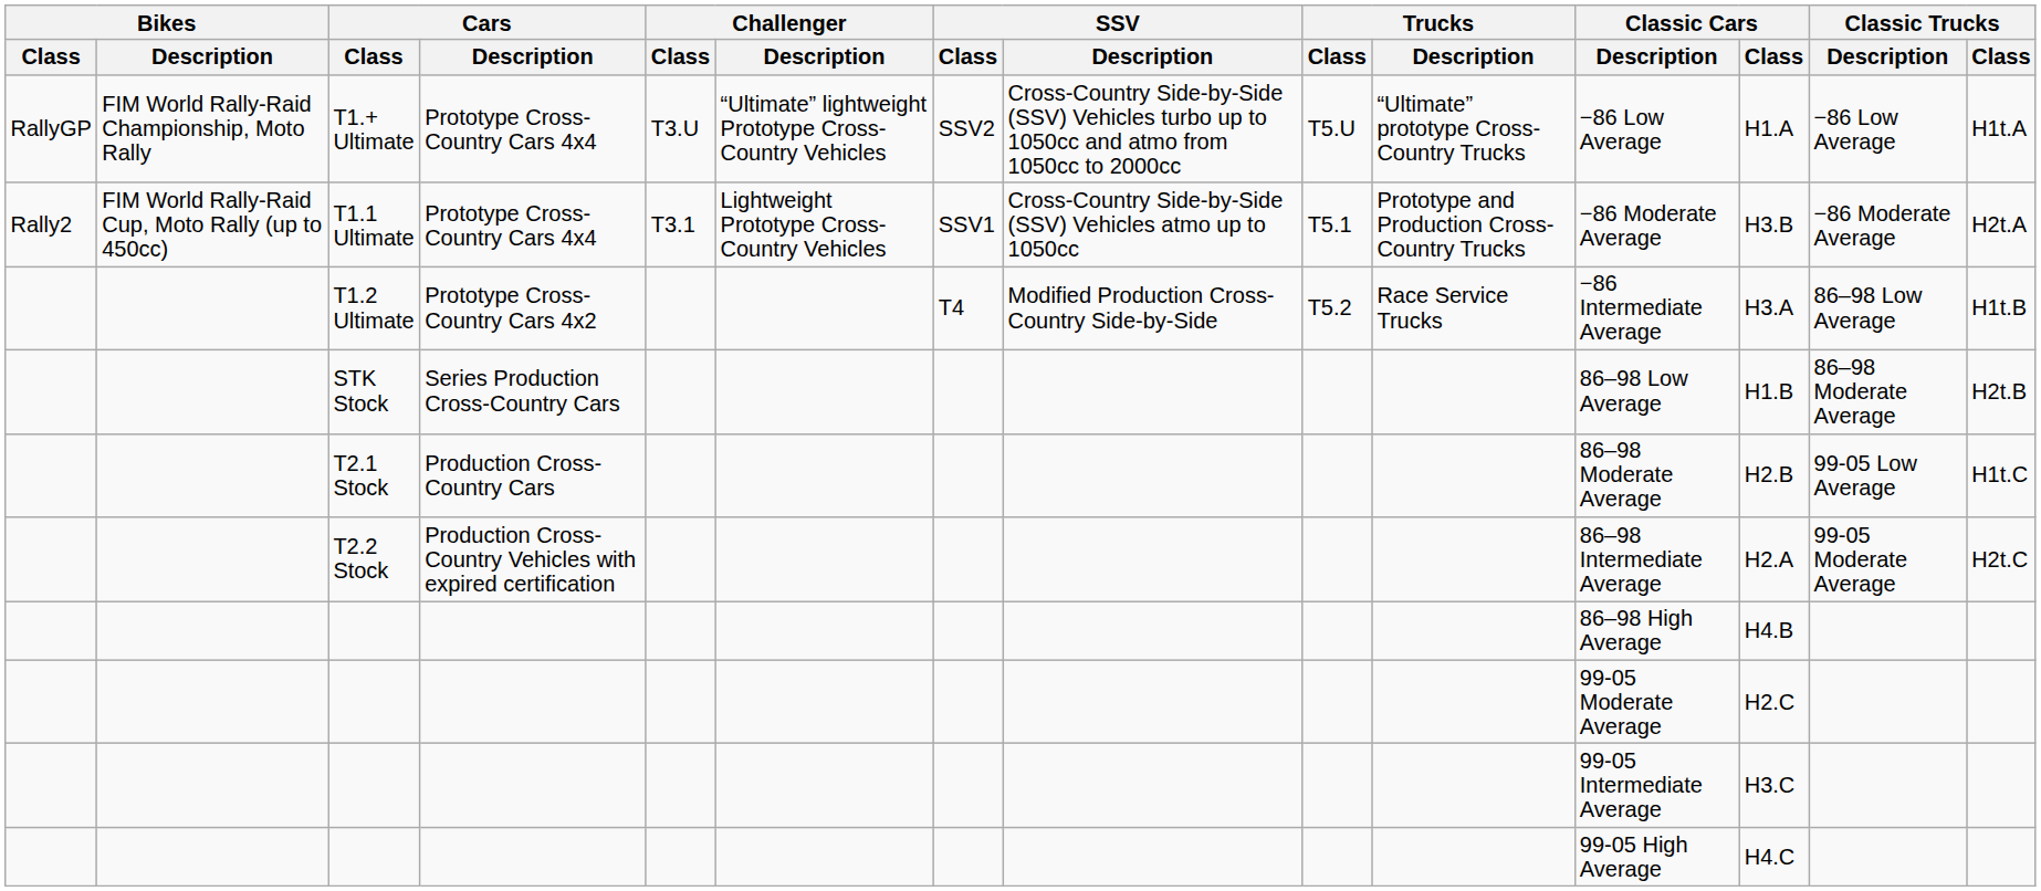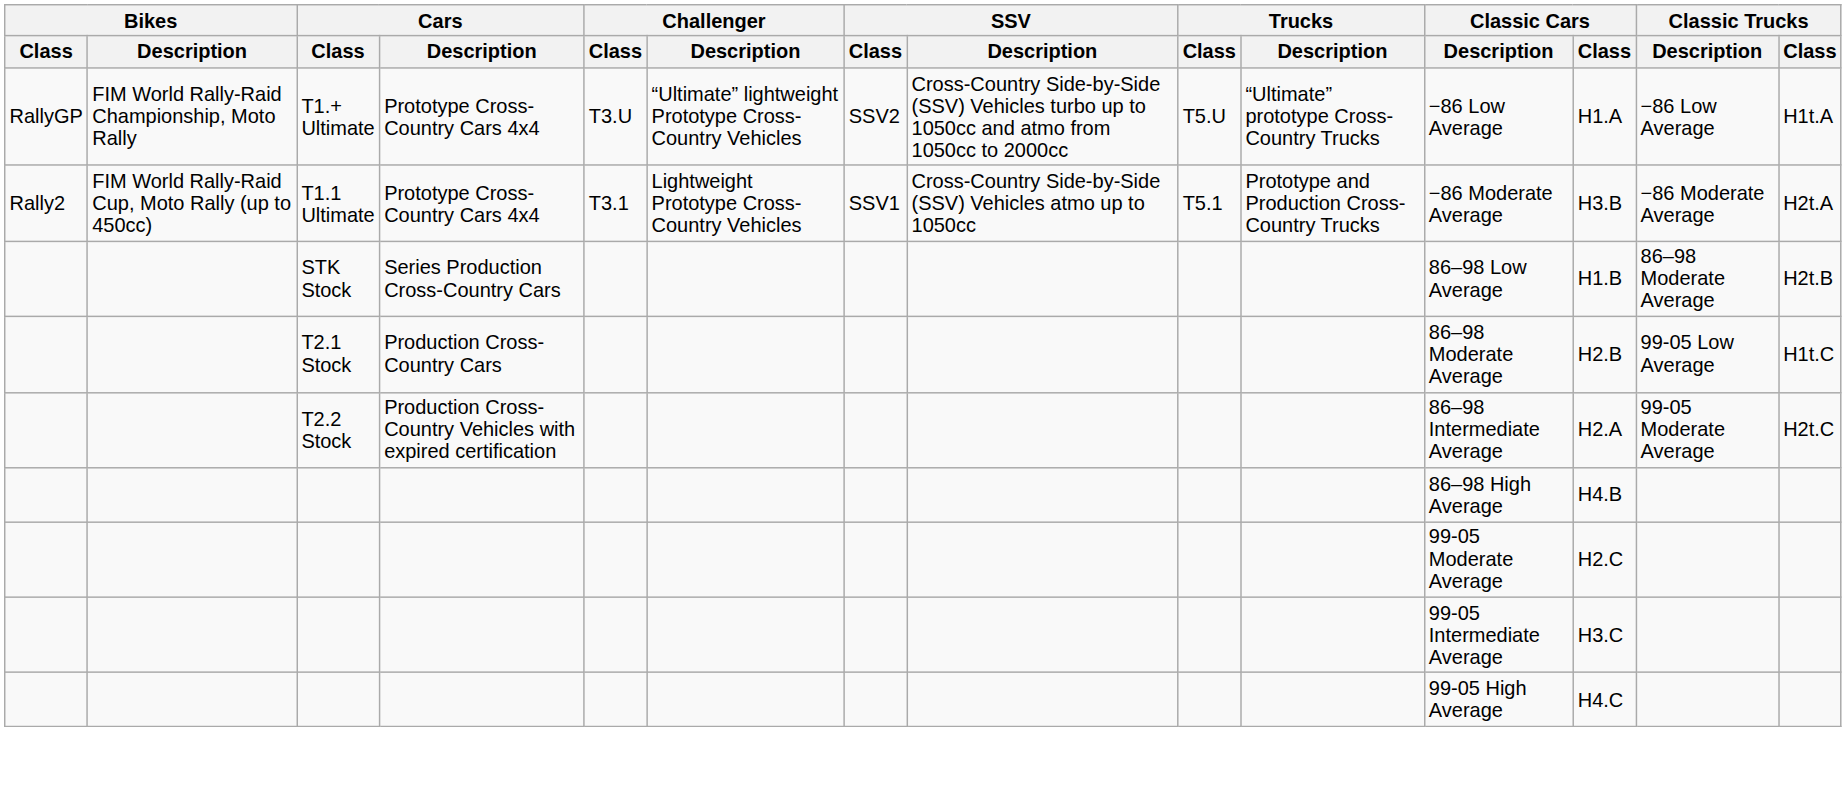- row: T1.2 Ultimate | Prototype Cross-Country Cars 4x2 | T4 | Modified Production Cross-Country Side-by-Side | T5.2 | Race Service Trucks | −86 Intermediate Average | H3.A | 86–98 Low Average | H1t.B
